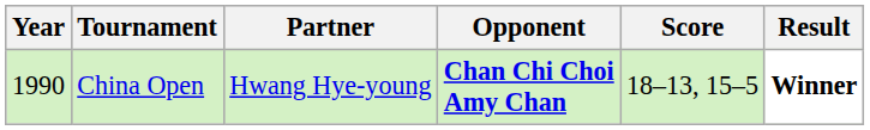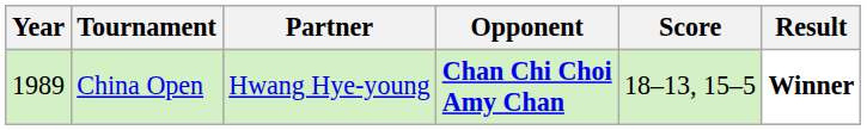China Open | Year: 1990 -> 1989
